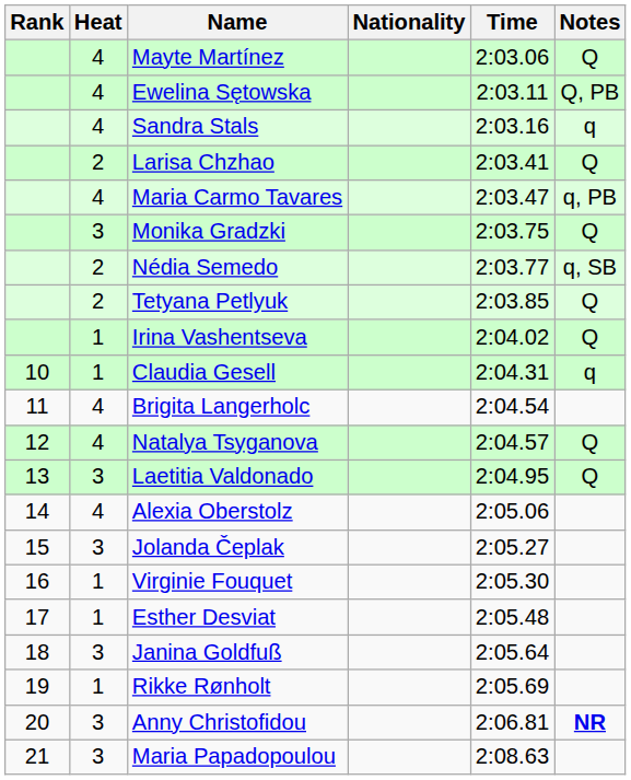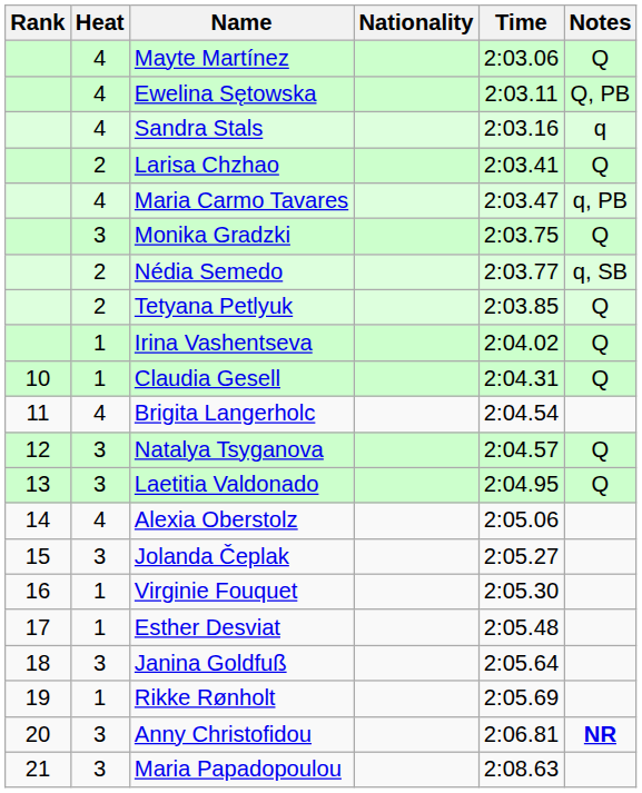Claudia Gesell | Notes: q -> Q
Natalya Tsyganova | Heat: 4 -> 3
